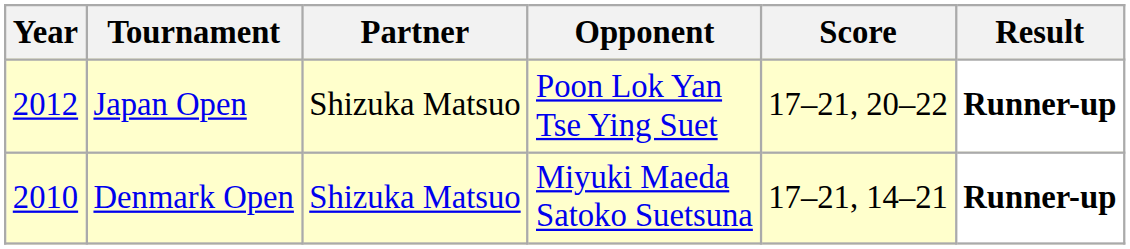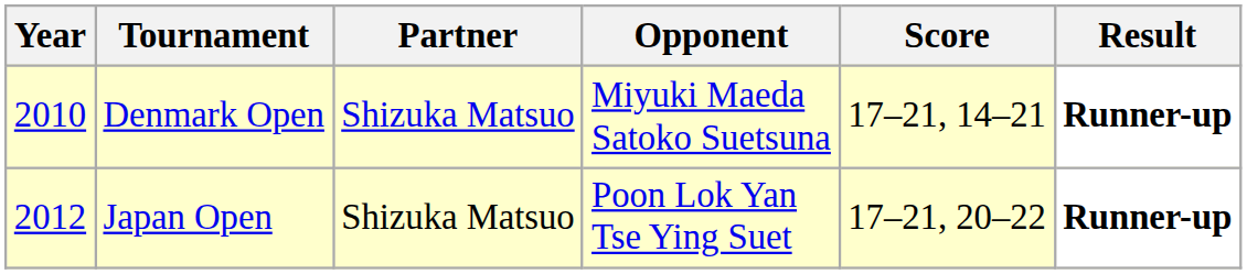rows swapped: Denmark Open <-> Japan Open
